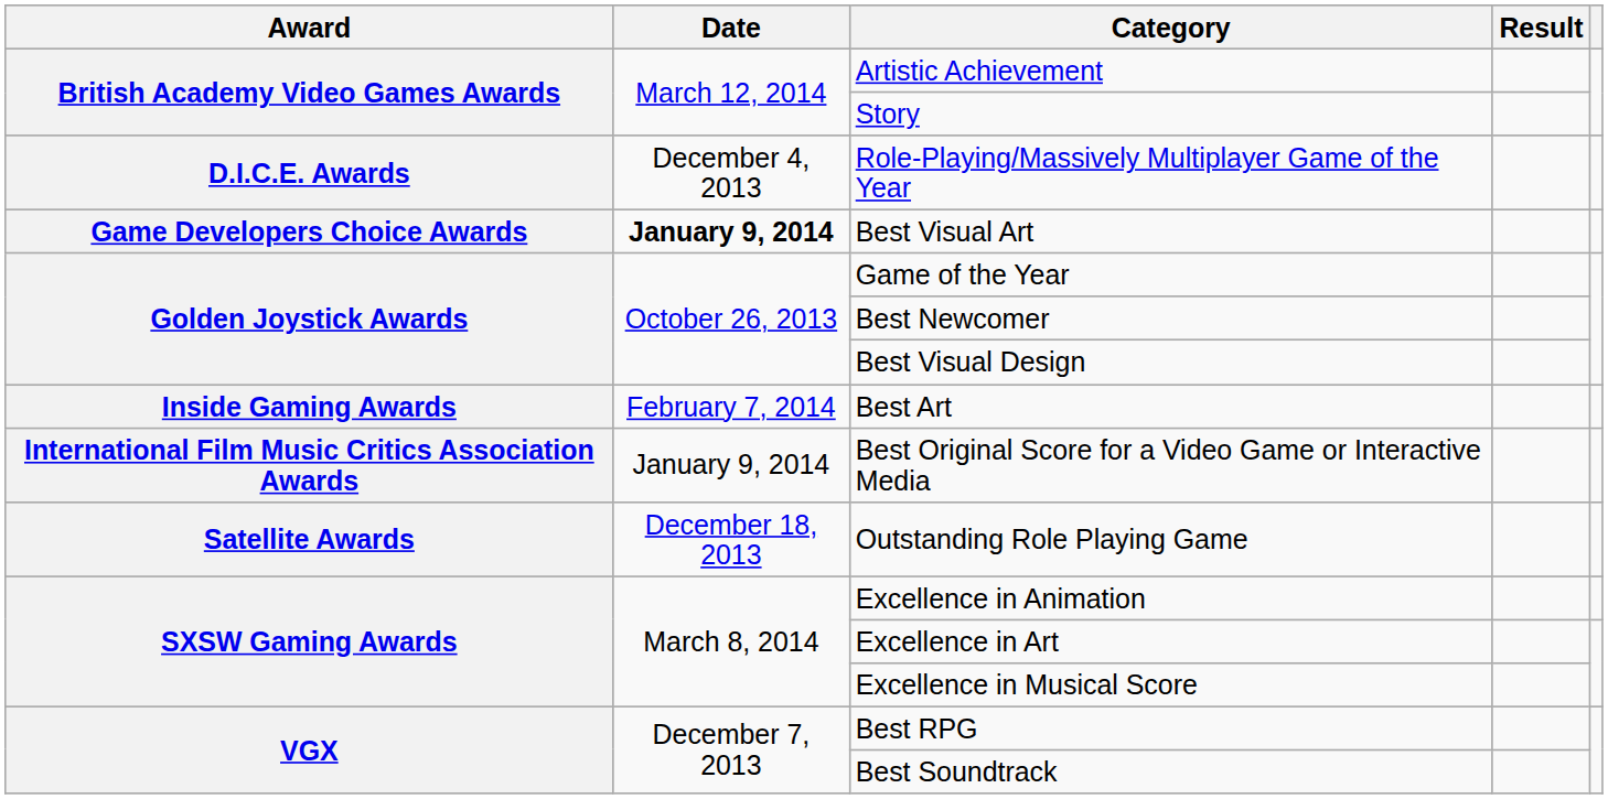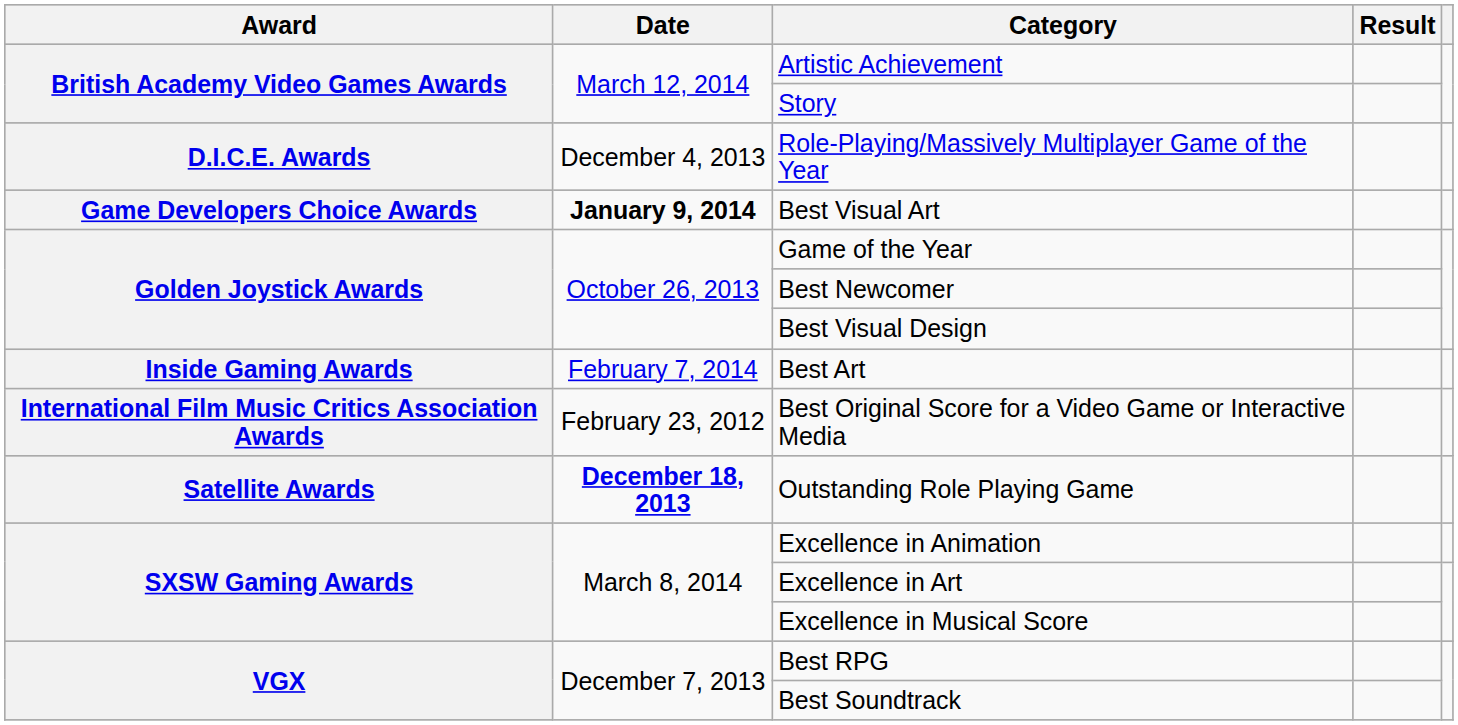Best Original Score for a Video Game or Interactive Media | Date: January 9, 2014 -> February 23, 2012
Outstanding Role Playing Game | Date: normal -> bold
